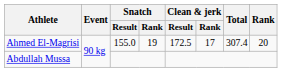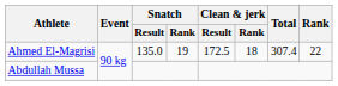Ahmed El-Magrisi | Snatch / Result: 155.0 -> 135.0
Ahmed El-Magrisi | Clean & jerk / Rank: 17 -> 18
Ahmed El-Magrisi | Rank: 20 -> 22
